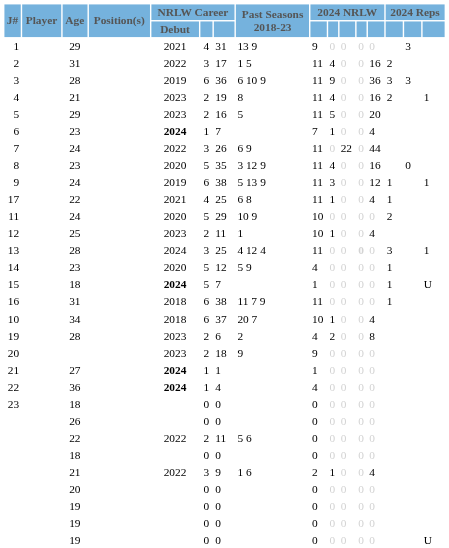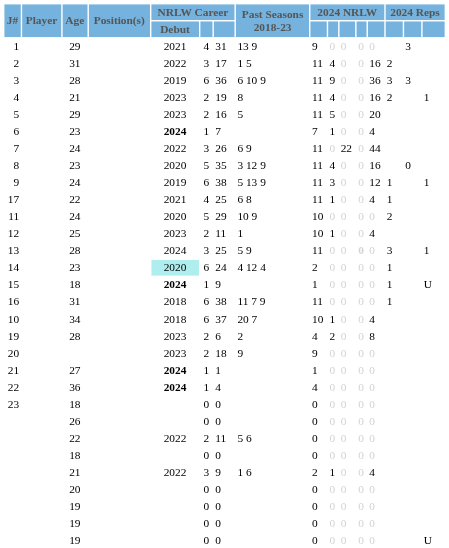13 | Past Seasons 2018-23: 4 12 4 -> 5 9
14 | NRLW Career / Debut: no background -> paleturquoise background
14 | column 6: 5 -> 6
14 | column 7: 12 -> 24
14 | Past Seasons 2018-23: 5 9 -> 4 12 4
14 | column 9: 4 -> 2
15 | column 6: 5 -> 1
15 | column 7: 7 -> 9
